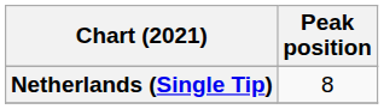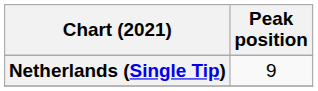Netherlands (Single Tip) | Peak position: 8 -> 9
